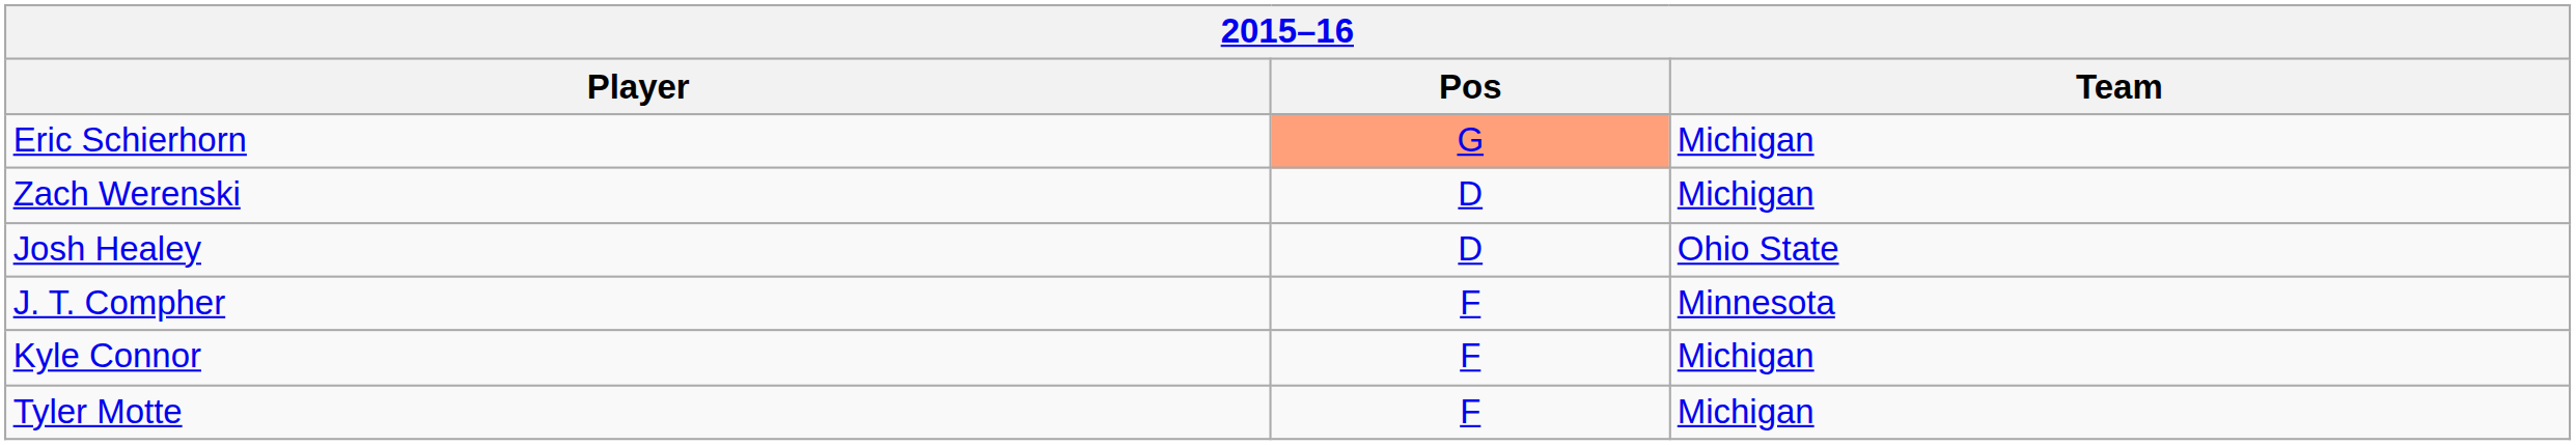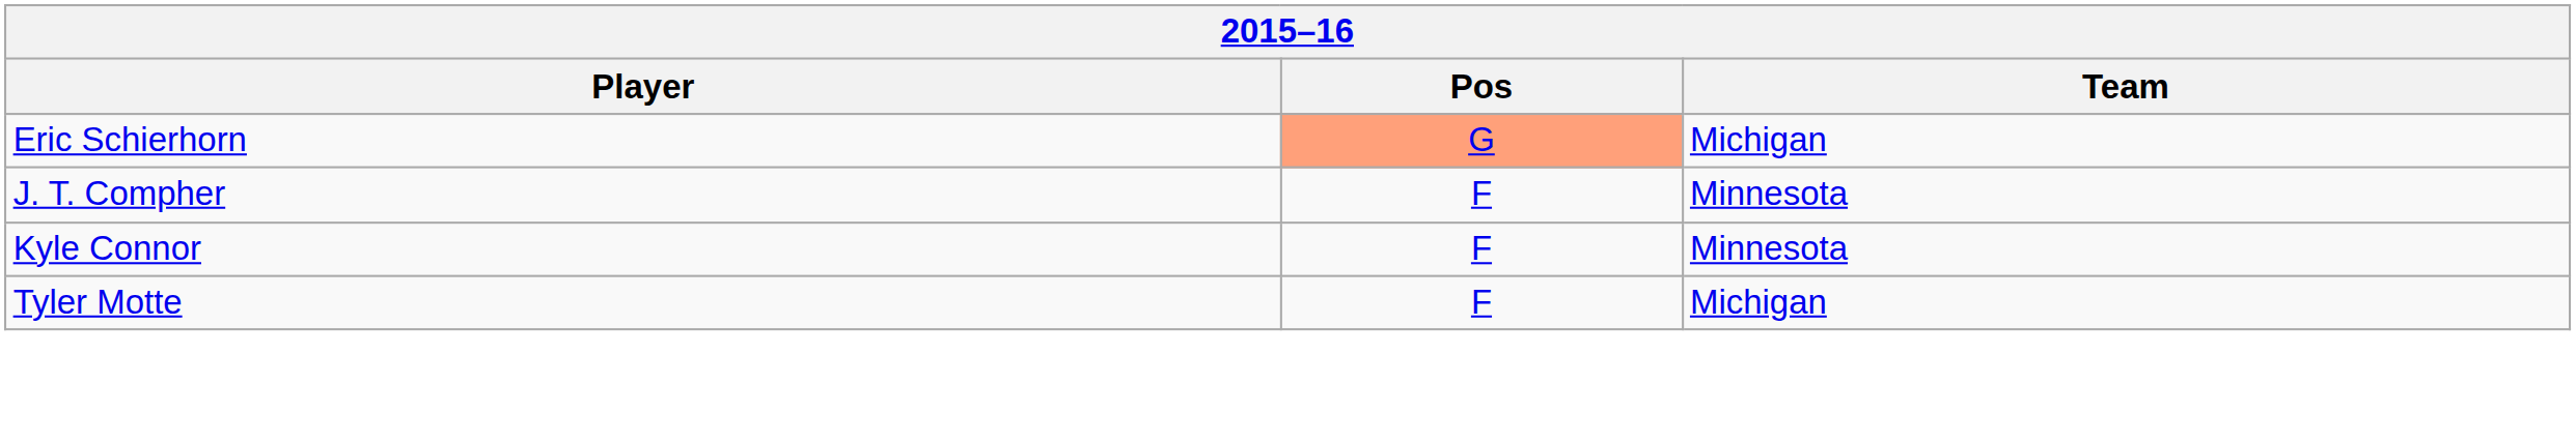- row: Zach Werenski | D | Michigan
- row: Josh Healey | D | Ohio State
Kyle Connor | Team: Michigan -> Minnesota
